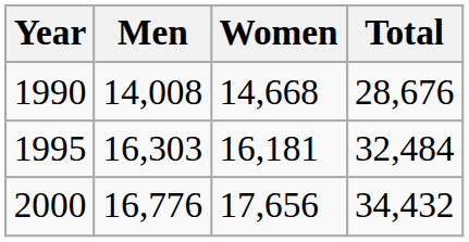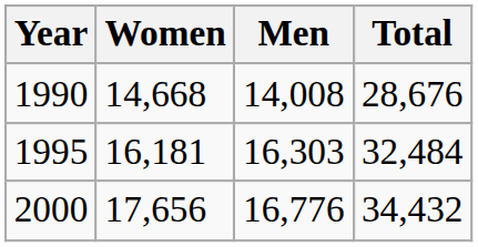columns swapped: Men <-> Women
